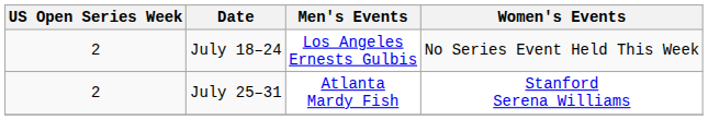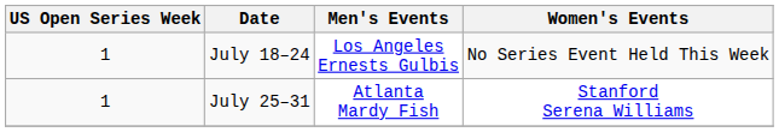July 18–24 | US Open Series Week: 2 -> 1
July 25–31 | US Open Series Week: 2 -> 1
